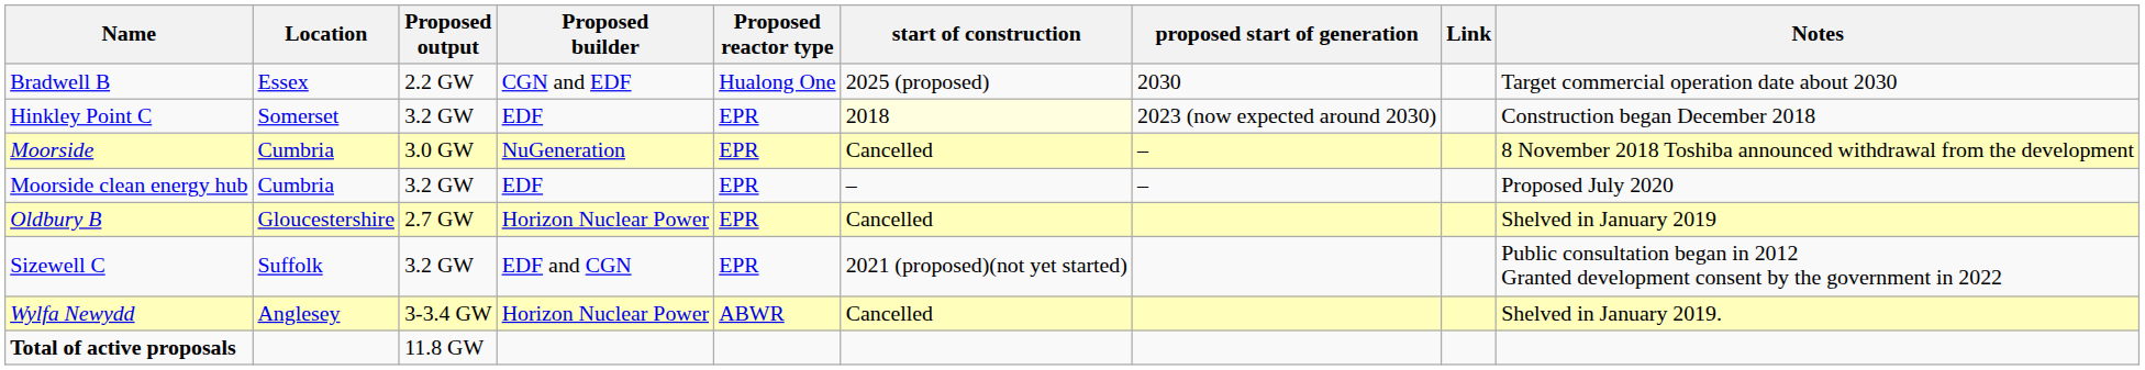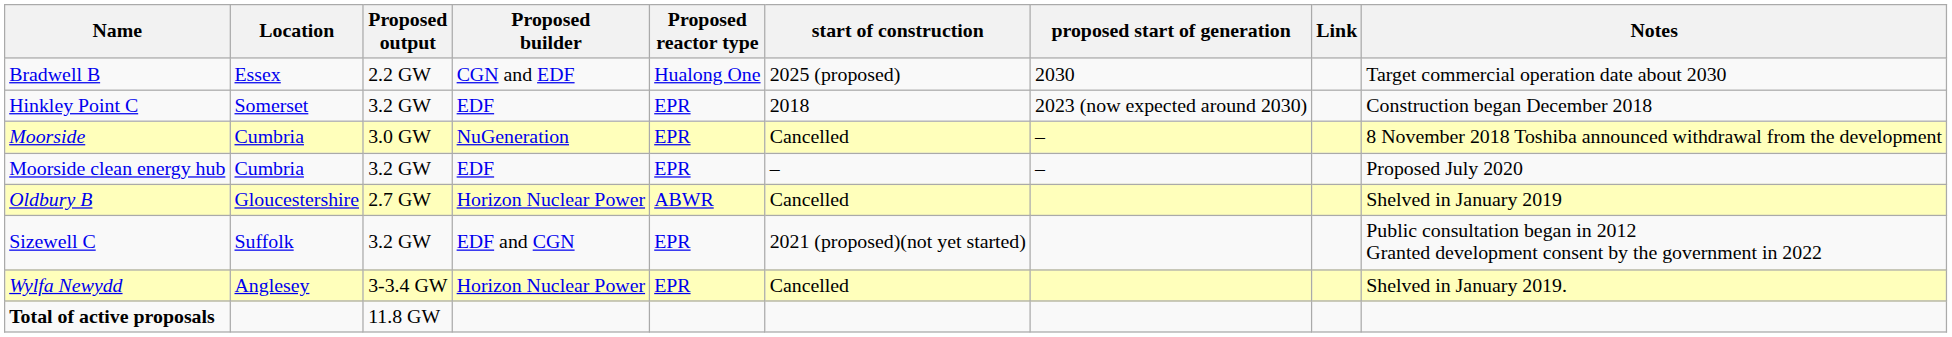Hinkley Point C | start of construction: lightyellow background -> no background
Oldbury B | Proposed reactor type: EPR -> ABWR
Wylfa Newydd | Proposed reactor type: ABWR -> EPR
